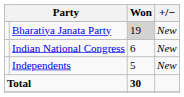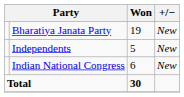Bharatiya Janata Party | Won: lightgrey background -> no background
rows swapped: Indian National Congress <-> Independents
